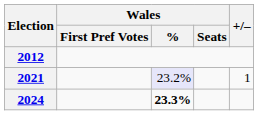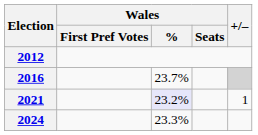+ row: 2016 | 23.7%
2024 | Wales / %: bold -> normal
